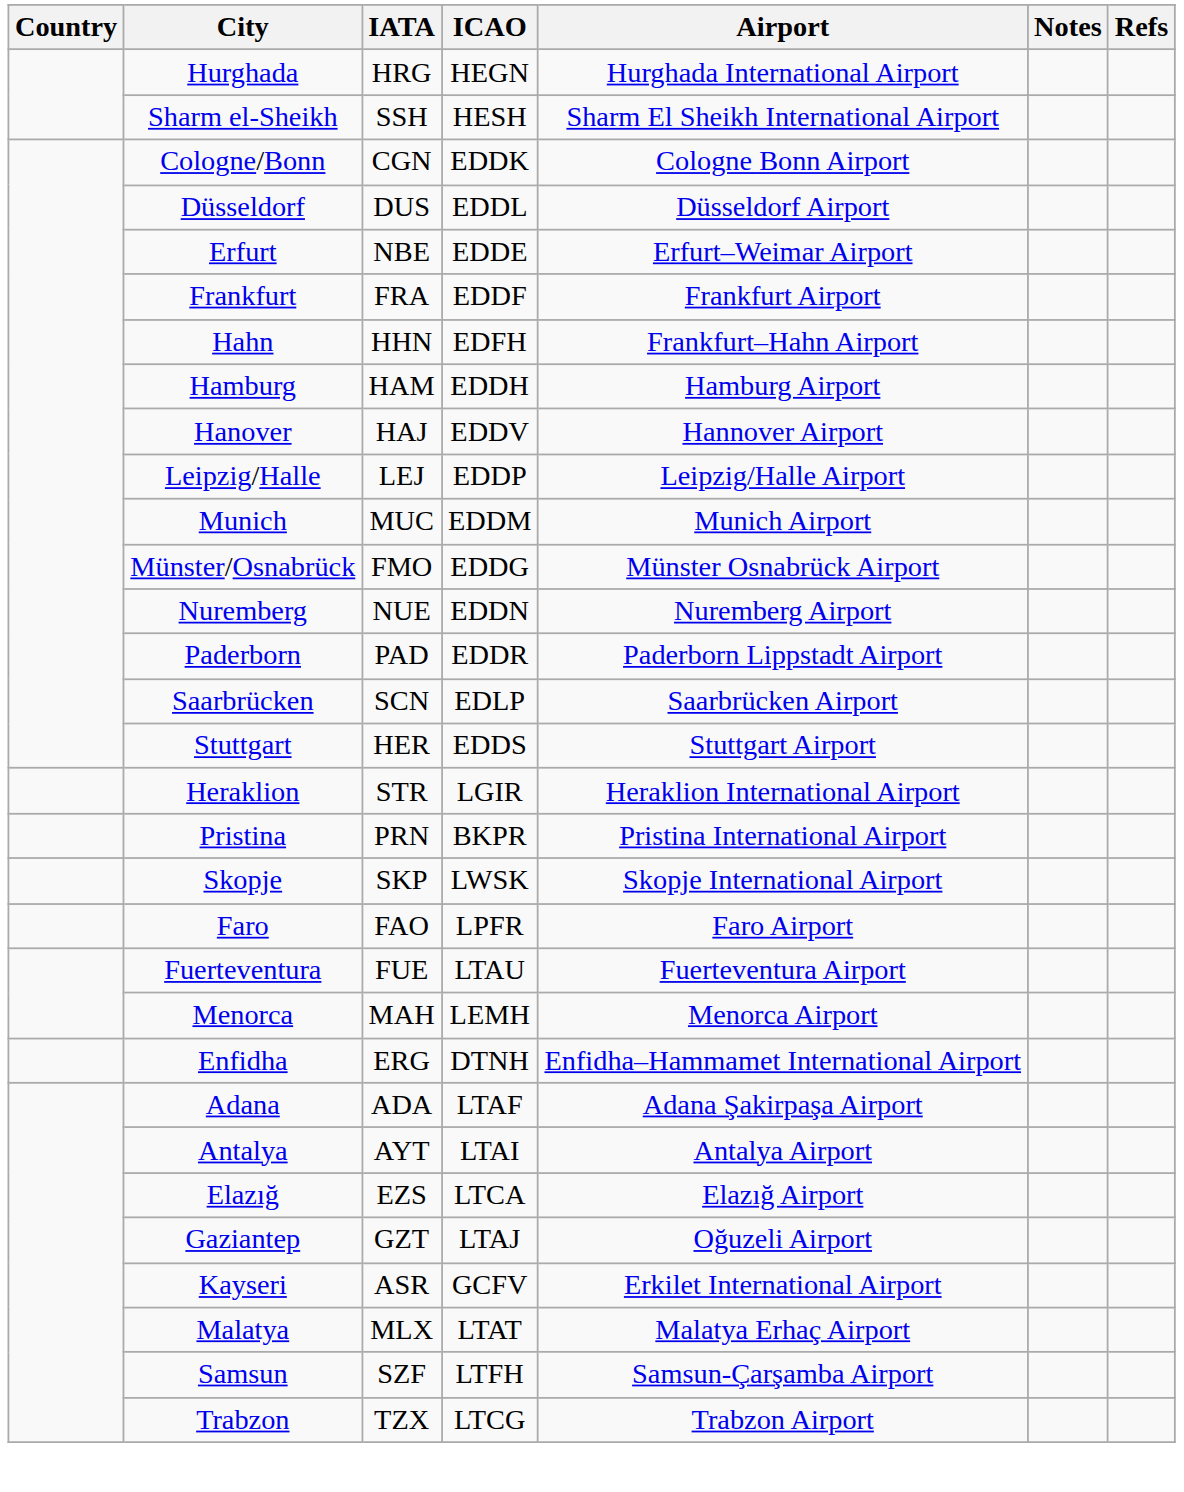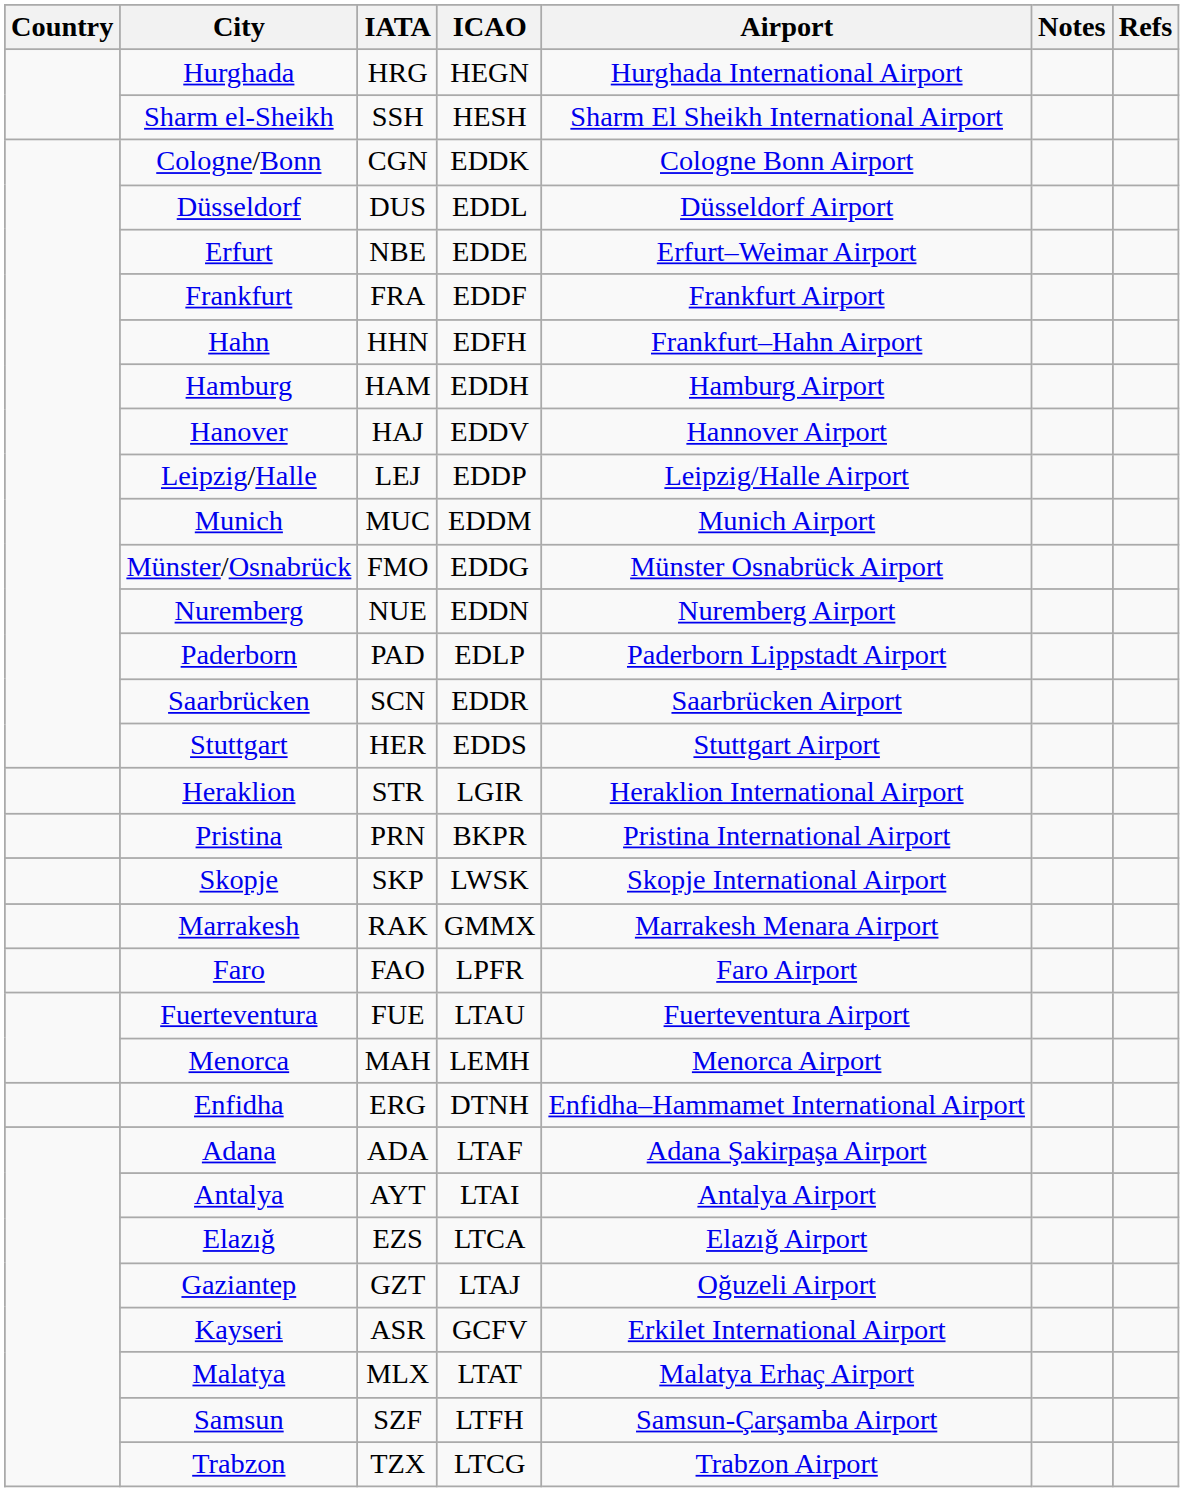Paderborn | ICAO: EDDR -> EDLP
Saarbrücken | ICAO: EDLP -> EDDR
+ row: Marrakesh | RAK | GMMX | Marrakesh Menara Airport
